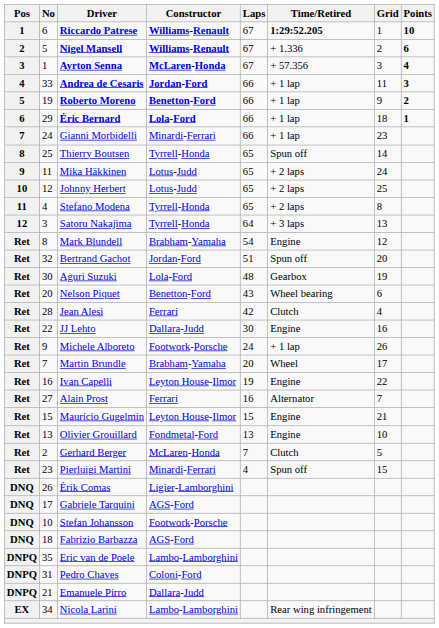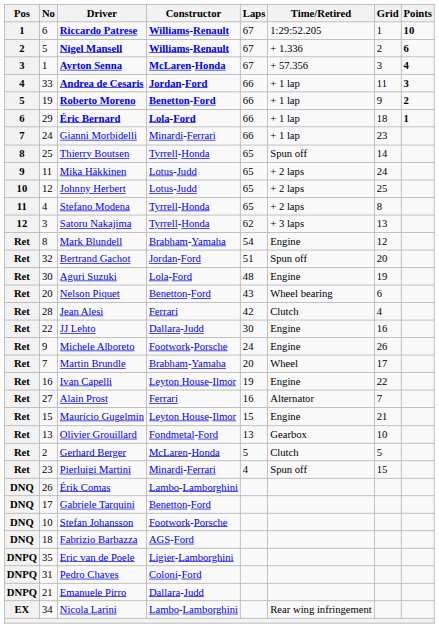Riccardo Patrese | Time/Retired: bold -> normal
Satoru Nakajima | Laps: 64 -> 62
Aguri Suzuki | Time/Retired: Gearbox -> Engine
Michele Alboreto | Time/Retired: + 1 lap -> Engine
Olivier Grouillard | Time/Retired: Engine -> Gearbox
Gerhard Berger | Laps: 7 -> 5
Érik Comas | Constructor: Ligier-Lamborghini -> Lambo-Lamborghini
Gabriele Tarquini | Constructor: AGS-Ford -> Benetton-Ford
Eric van de Poele | Constructor: Lambo-Lamborghini -> Ligier-Lamborghini
